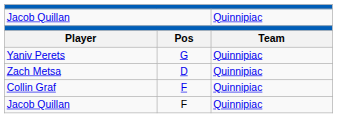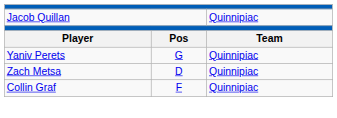- row: Jacob Quillan | F | Quinnipiac
